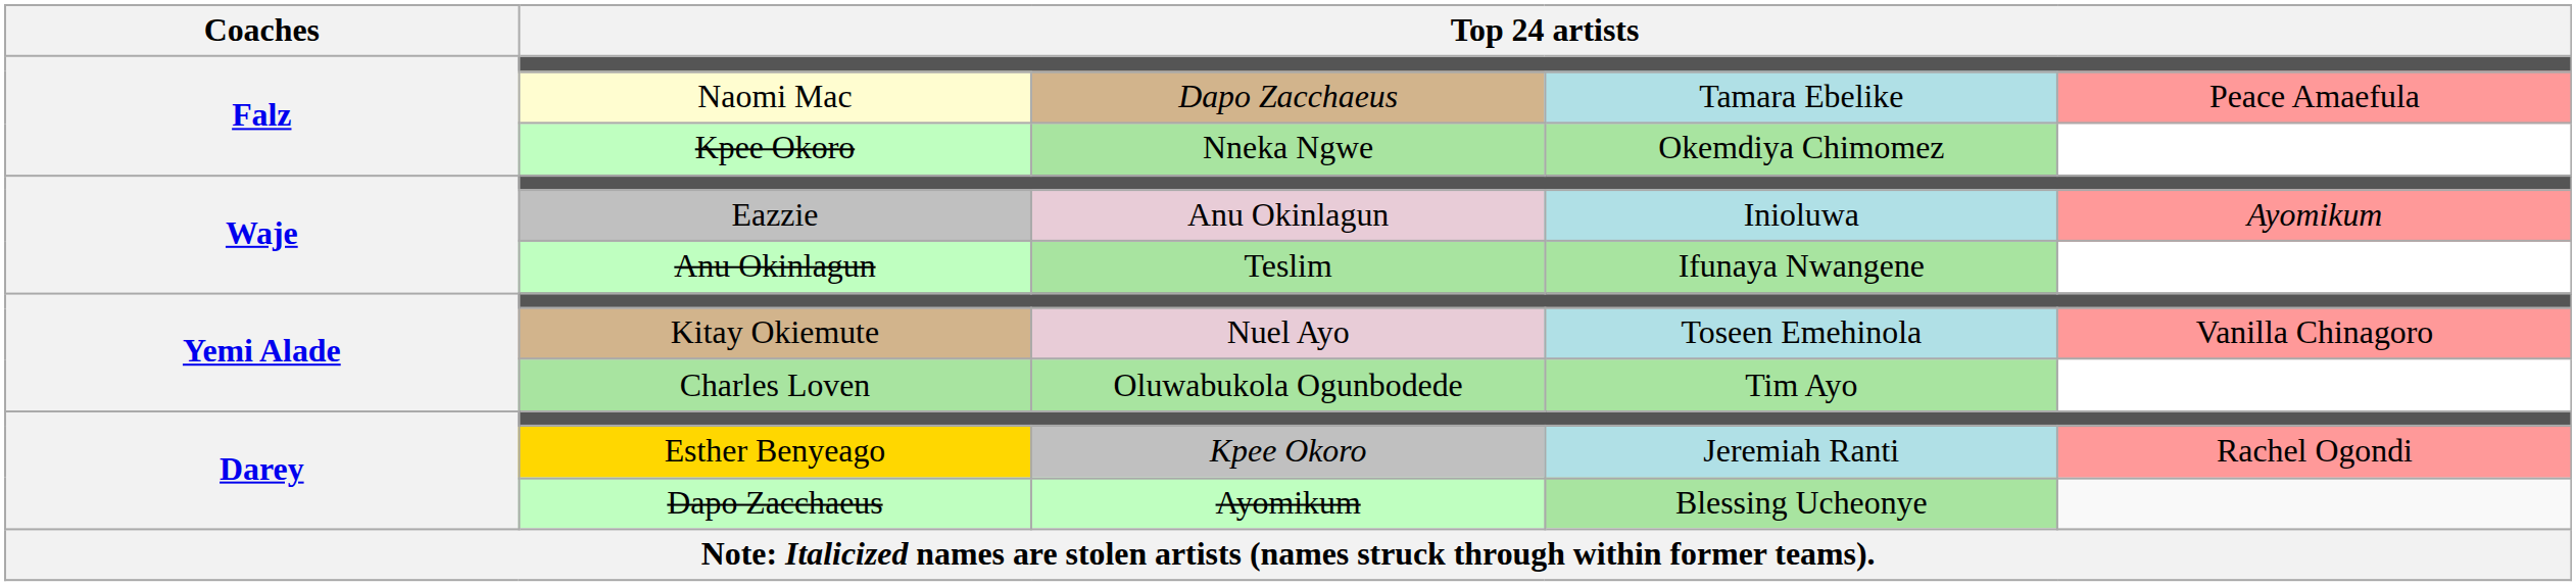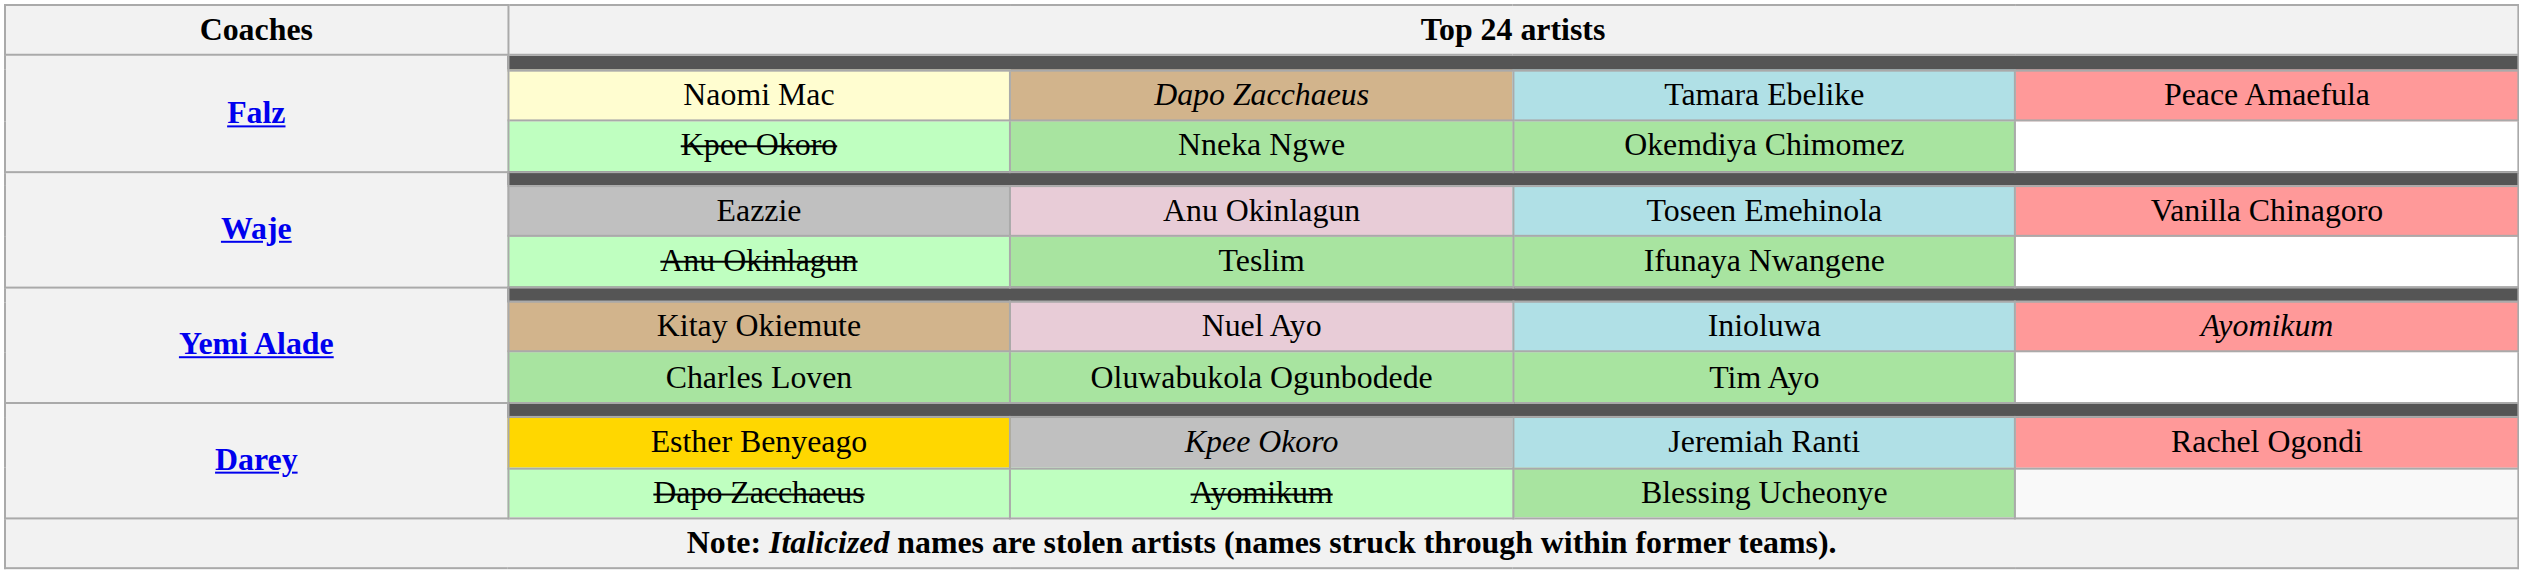Eazzie | column 4: Inioluwa -> Toseen Emehinola
Eazzie | column 5: Ayomikum -> Vanilla Chinagoro
Kitay Okiemute | column 4: Toseen Emehinola -> Inioluwa
Kitay Okiemute | column 5: Vanilla Chinagoro -> Ayomikum
